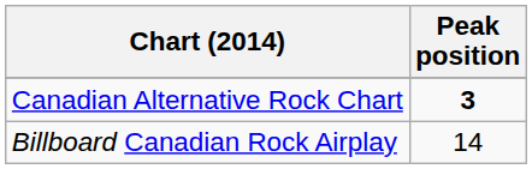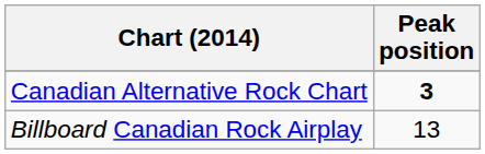Billboard Canadian Rock Airplay | Peak position: 14 -> 13
